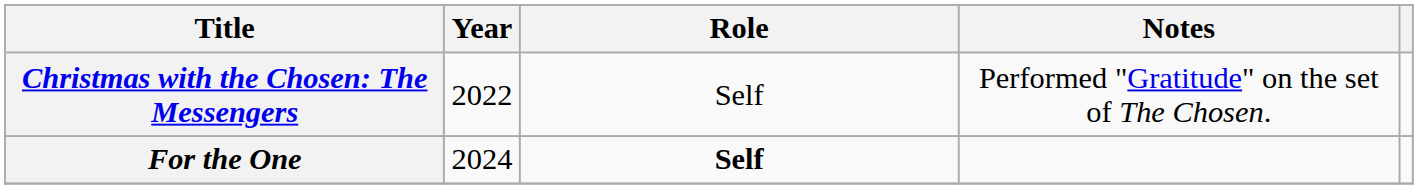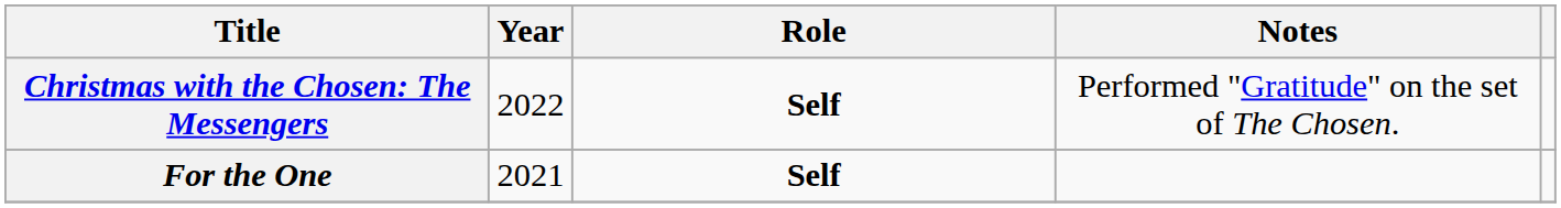Christmas with the Chosen: The Messengers | Role: normal -> bold
For the One | Year: 2024 -> 2021
